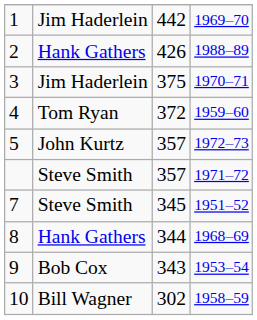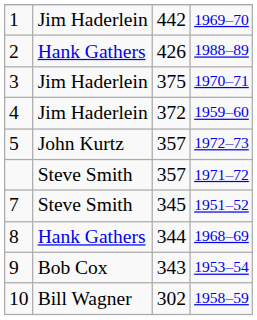4 | column 2: Tom Ryan -> Jim Haderlein
